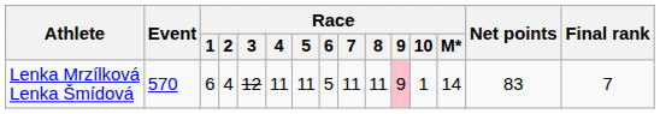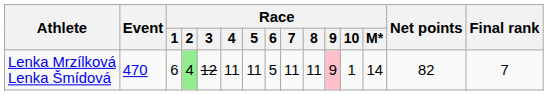Lenka Mrzílková Lenka Šmídová | Event: 570 -> 470
Lenka Mrzílková Lenka Šmídová | Race / 2: no background -> lightgreen background
Lenka Mrzílková Lenka Šmídová | Net points: 83 -> 82
